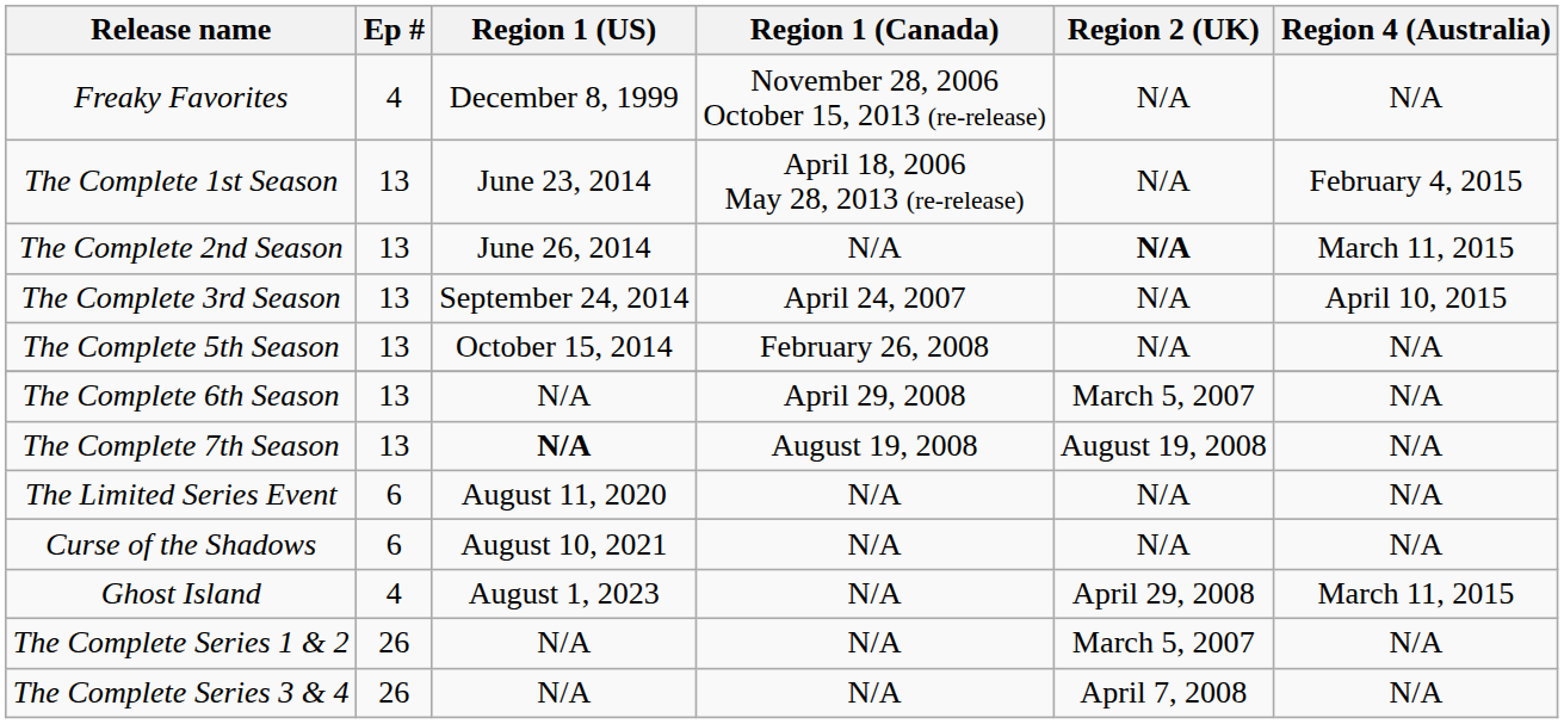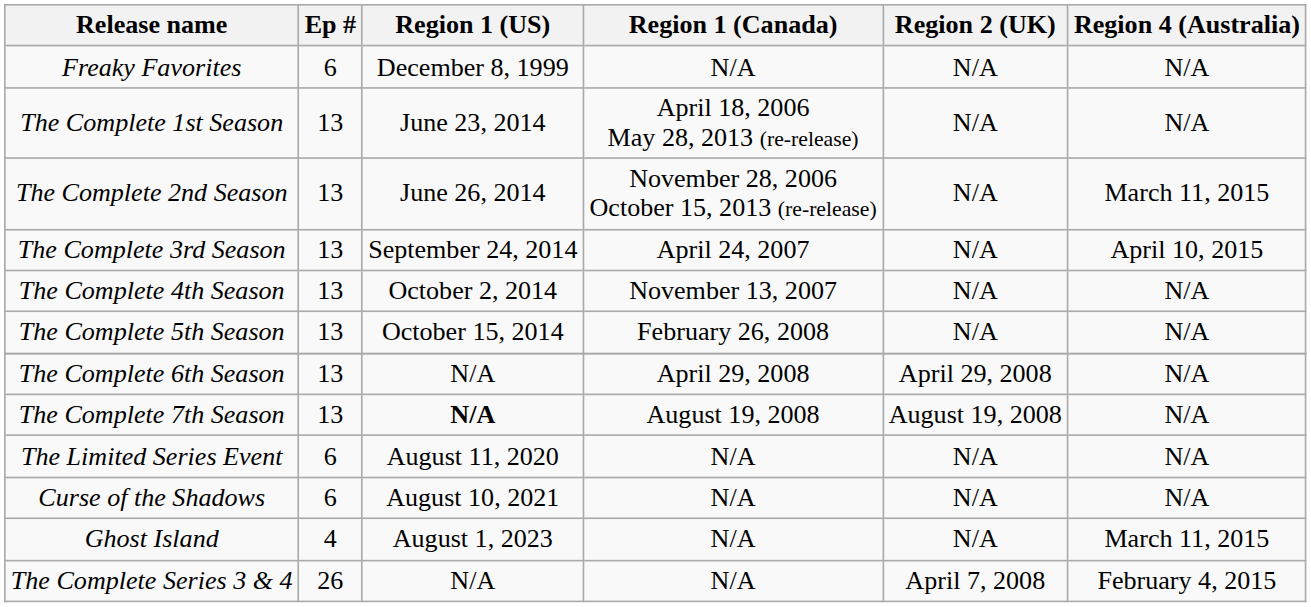Freaky Favorites | Ep #: 4 -> 6
Freaky Favorites | Region 1 (Canada): November 28, 2006 October 15, 2013 (re-release) -> N/A
The Complete 1st Season | Region 4 (Australia): February 4, 2015 -> N/A
The Complete 2nd Season | Region 1 (Canada): N/A -> November 28, 2006 October 15, 2013 (re-release)
The Complete 2nd Season | Region 2 (UK): bold -> normal
+ row: The Complete 4th Season | 13 | October 2, 2014 | November 13, 2007 | N/A | N/A
The Complete 6th Season | Region 2 (UK): March 5, 2007 -> April 29, 2008
Ghost Island | Region 2 (UK): April 29, 2008 -> N/A
- row: The Complete Series 1 & 2 | 26 | N/A | N/A | March 5, 2007 | N/A
The Complete Series 3 & 4 | Region 4 (Australia): N/A -> February 4, 2015
